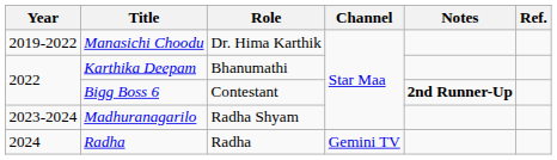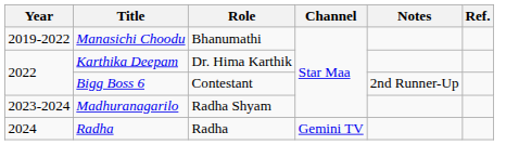Manasichi Choodu | Role: Dr. Hima Karthik -> Bhanumathi
Karthika Deepam | Role: Bhanumathi -> Dr. Hima Karthik
Bigg Boss 6 | Notes: bold -> normal
